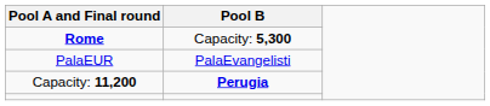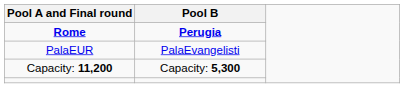Rome | Pool B: Capacity: 5,300 -> Perugia
Capacity: 11,200 | Pool B: Perugia -> Capacity: 5,300
